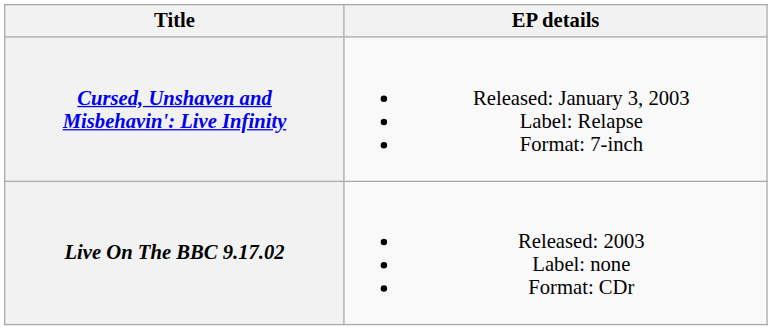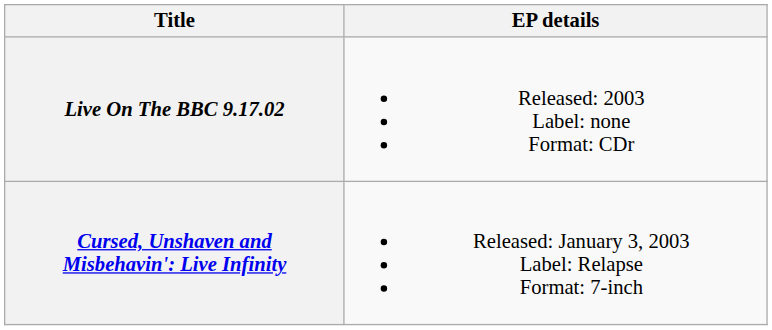rows swapped: Cursed, Unshaven and Misbehavin': Live Infinity <-> Live On The BBC 9.17.02
